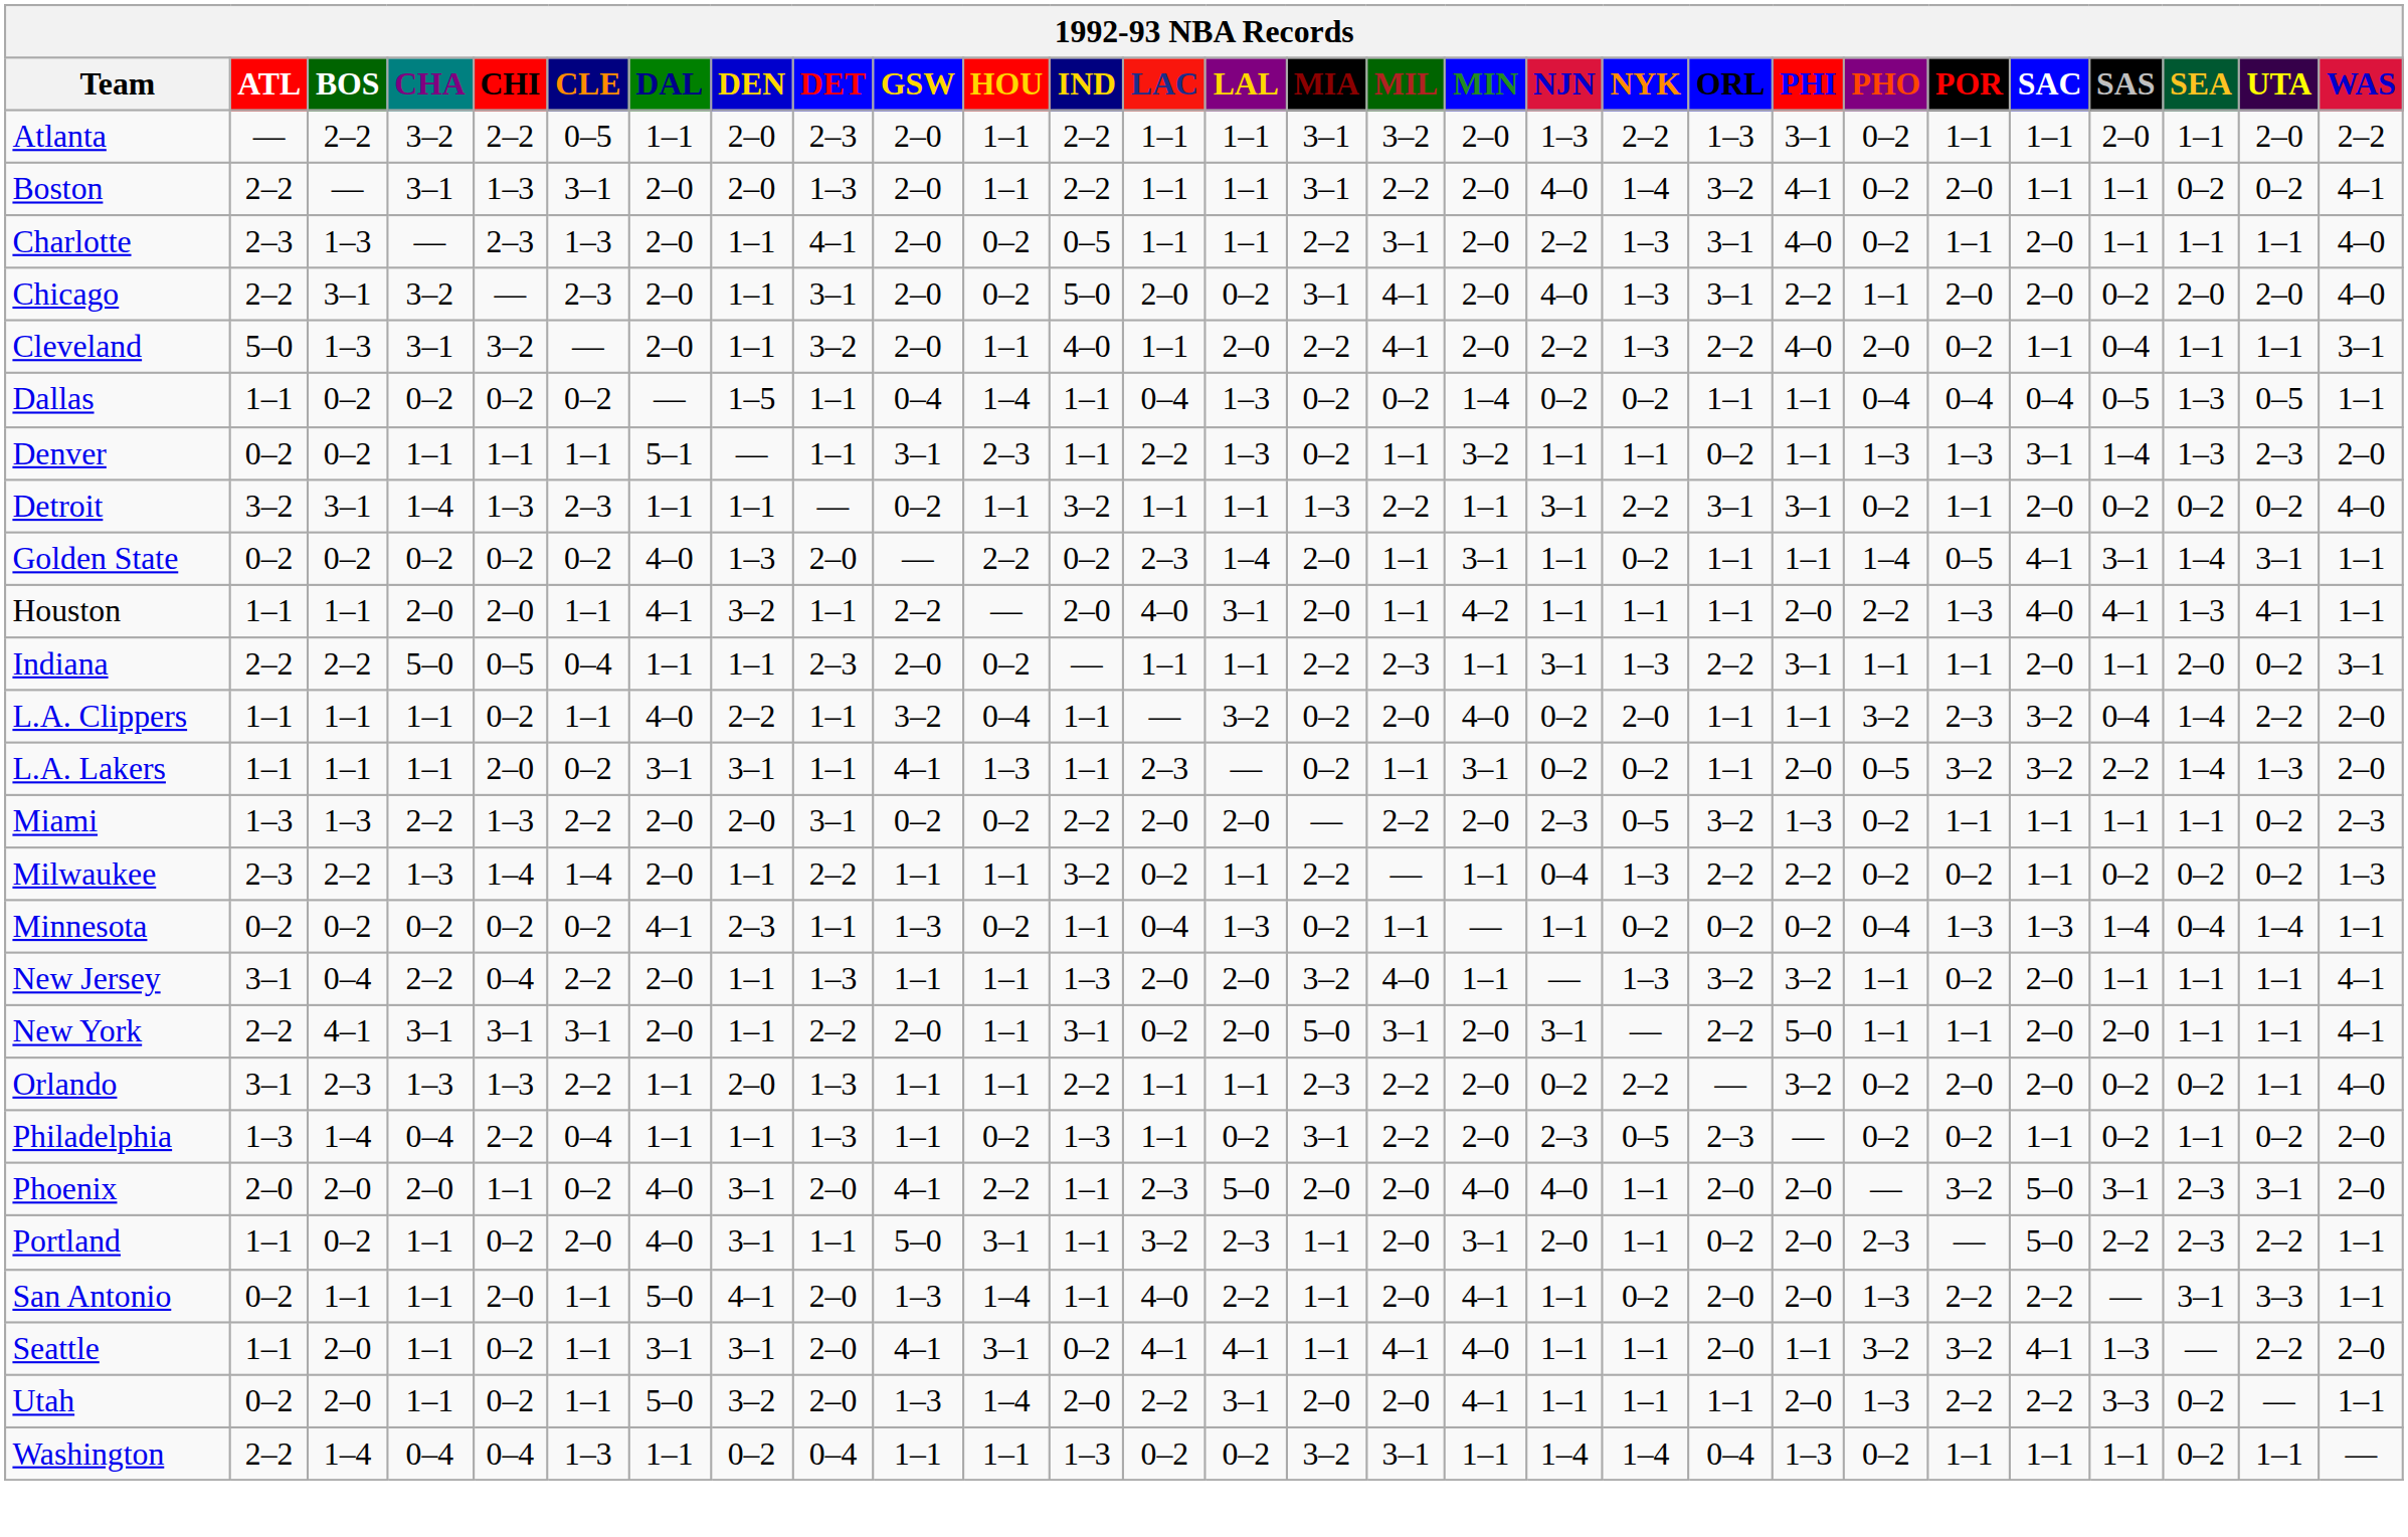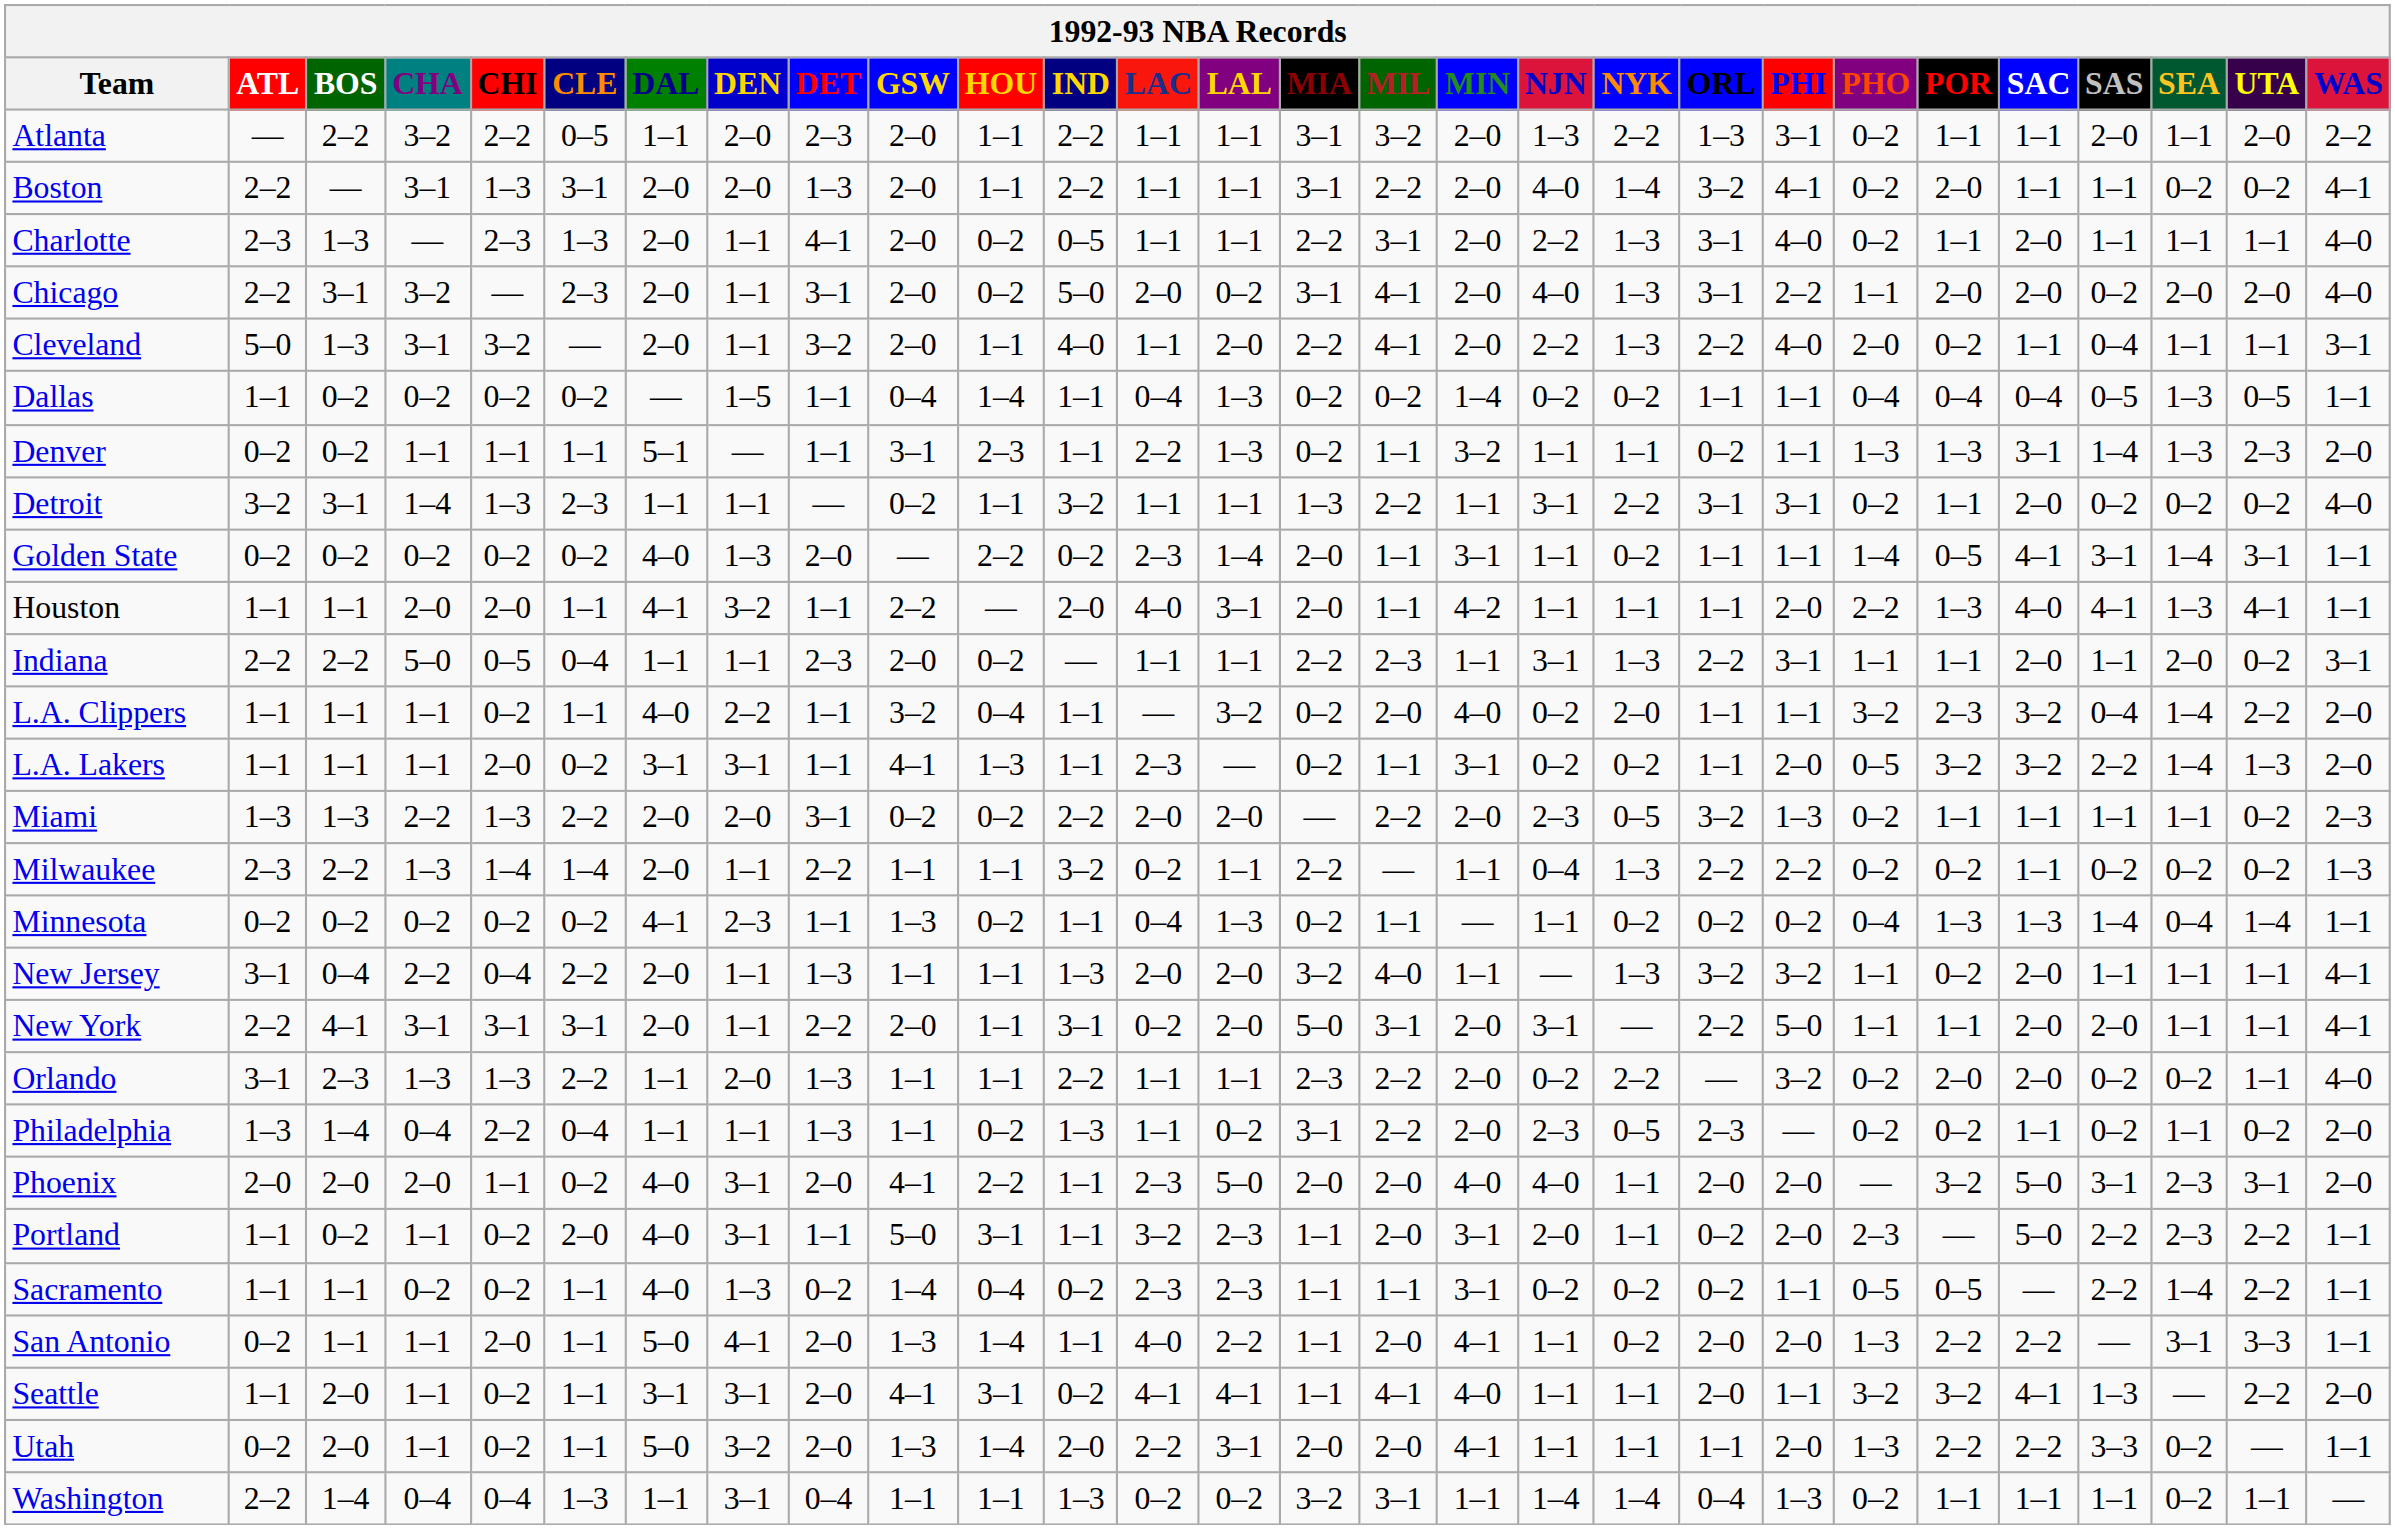+ row: Sacramento | 1–1 | 1–1 | 0–2 | 0–2 | 1–1 | 4–0 | 1–3 | 0–2 | 1–4 | 0–4 | 0–2 | 2–3 | 2–3 | 1–1 | 1–1 | 3–1 | 0–2 | 0–2 | 0–2 | 1–1 | 0–5 | 0–5 | — | 2–2 | 1–4 | 2–2 | 1–1
Washington | DEN: 0–2 -> 3–1
